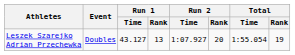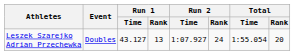Leszek Szarejko Adrian Przechewka | Run 2 / Rank: 20 -> 24
Leszek Szarejko Adrian Przechewka | Total / Rank: 19 -> 20
